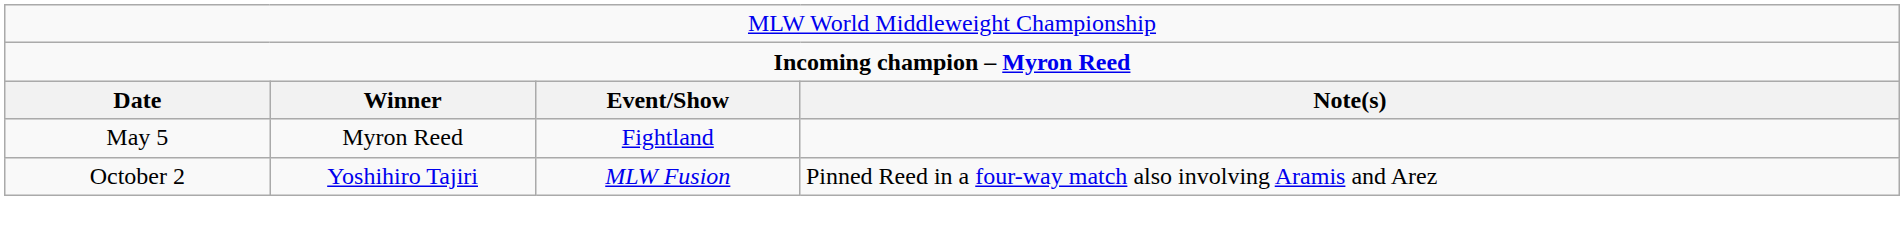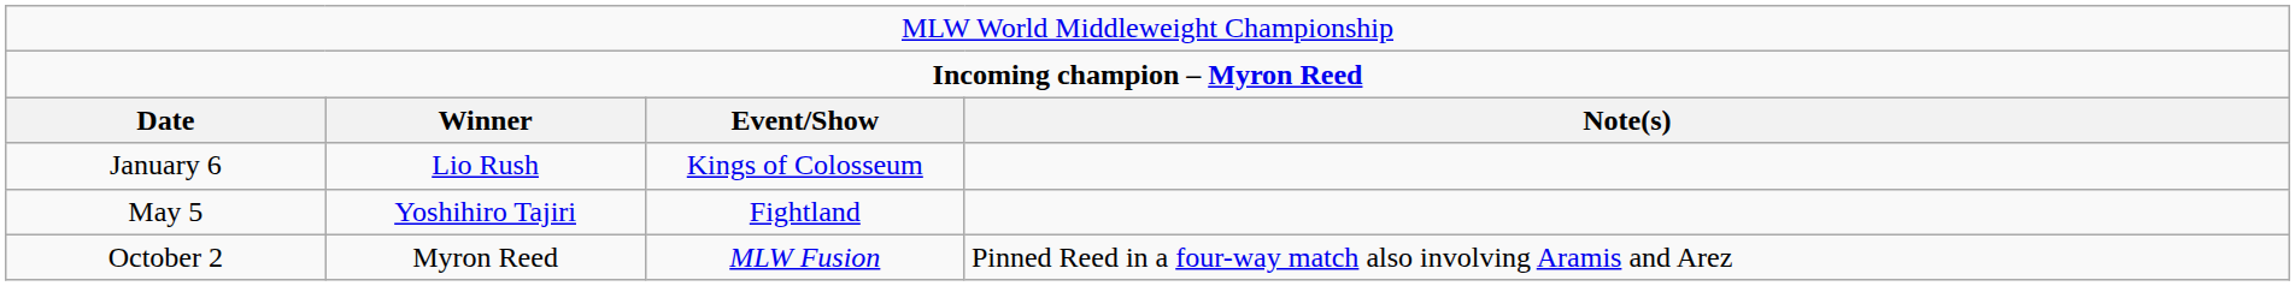+ row: January 6 | Lio Rush | Kings of Colosseum
May 5 | column 2: Myron Reed -> Yoshihiro Tajiri
October 2 | column 2: Yoshihiro Tajiri -> Myron Reed
